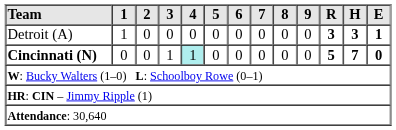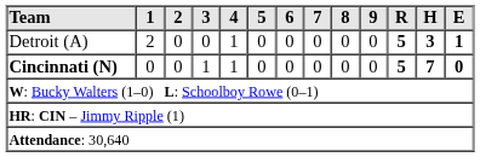Detroit (A) | 1: 1 -> 2
Detroit (A) | 4: 0 -> 1
Detroit (A) | R: 3 -> 5
Cincinnati (N) | 4: paleturquoise background -> no background
